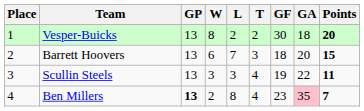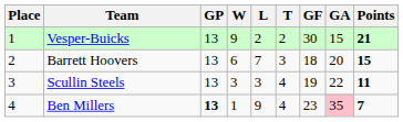Vesper-Buicks | W: 8 -> 9
Vesper-Buicks | GA: 18 -> 15
Vesper-Buicks | Points: 20 -> 21
Ben Millers | W: 2 -> 1
Ben Millers | L: 8 -> 9
